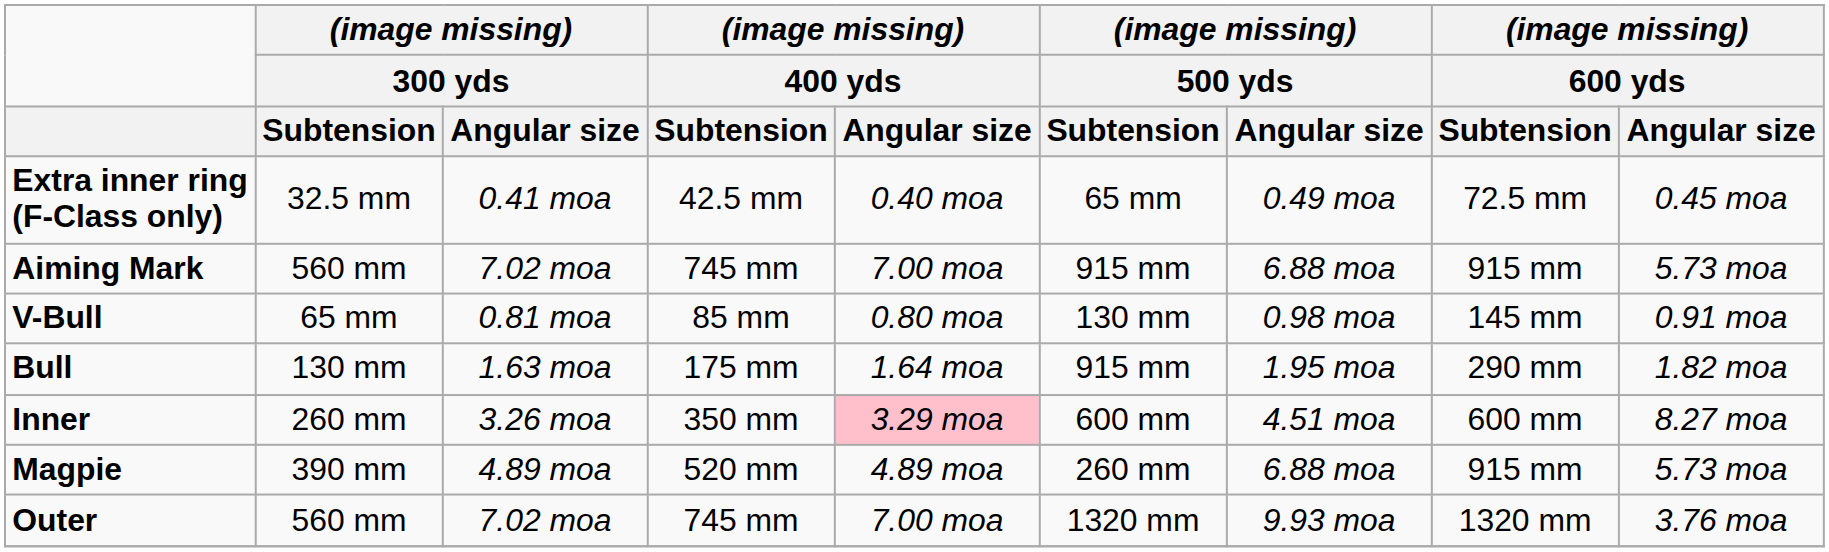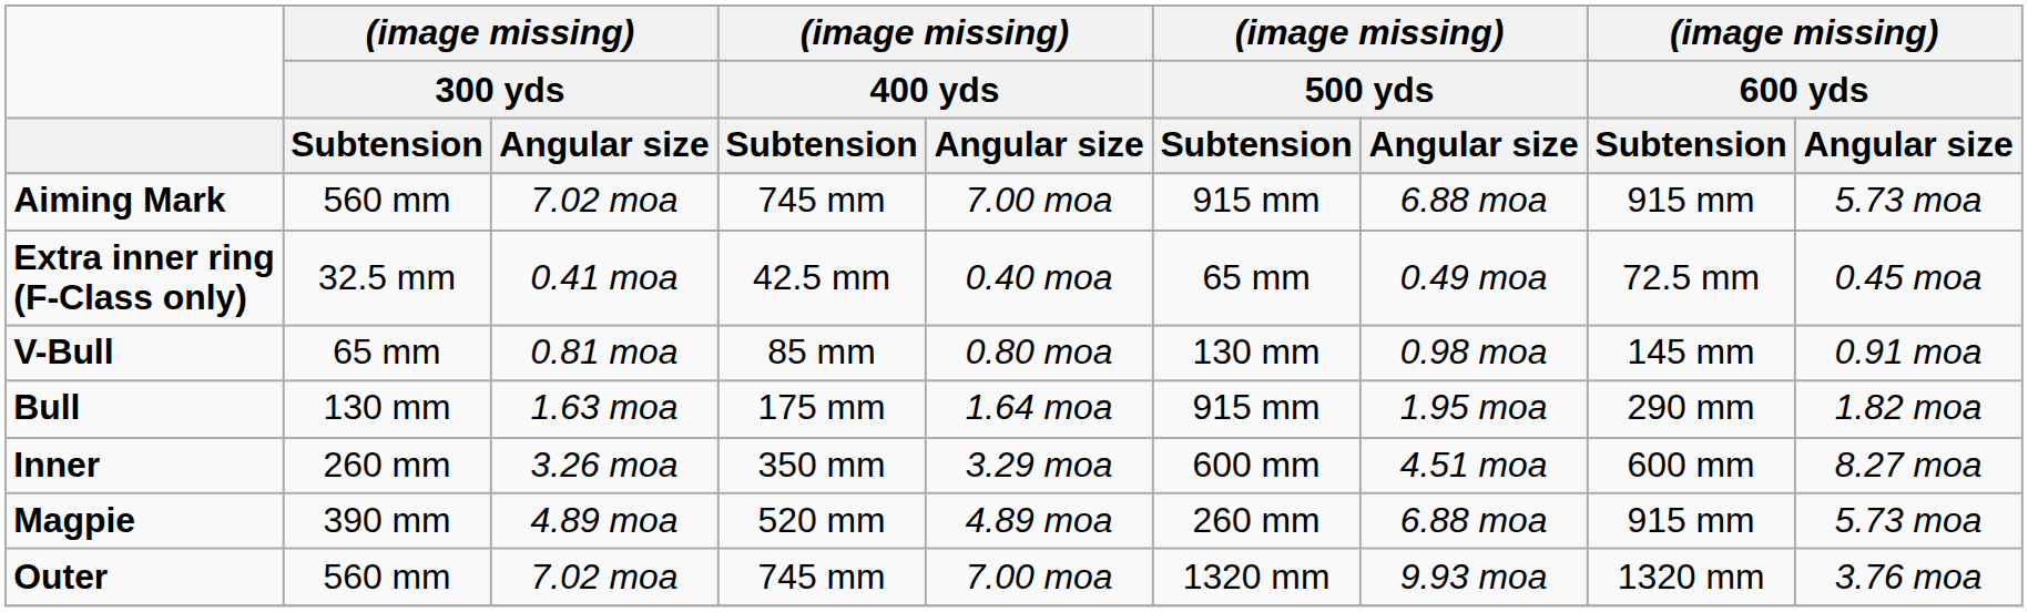rows swapped: Aiming Mark <-> Extra inner ring (F-Class only)
Inner | (image missing) / 400 yds / Angular size: pink background -> no background
